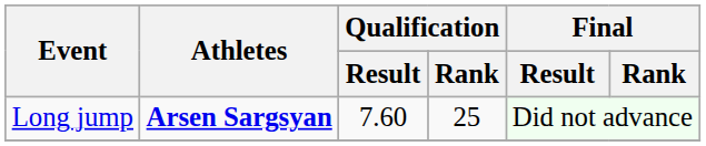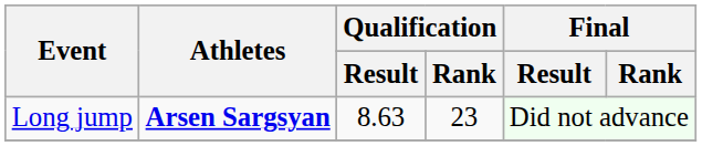Long jump | Qualification / Result: 7.60 -> 8.63
Long jump | Qualification / Rank: 25 -> 23
